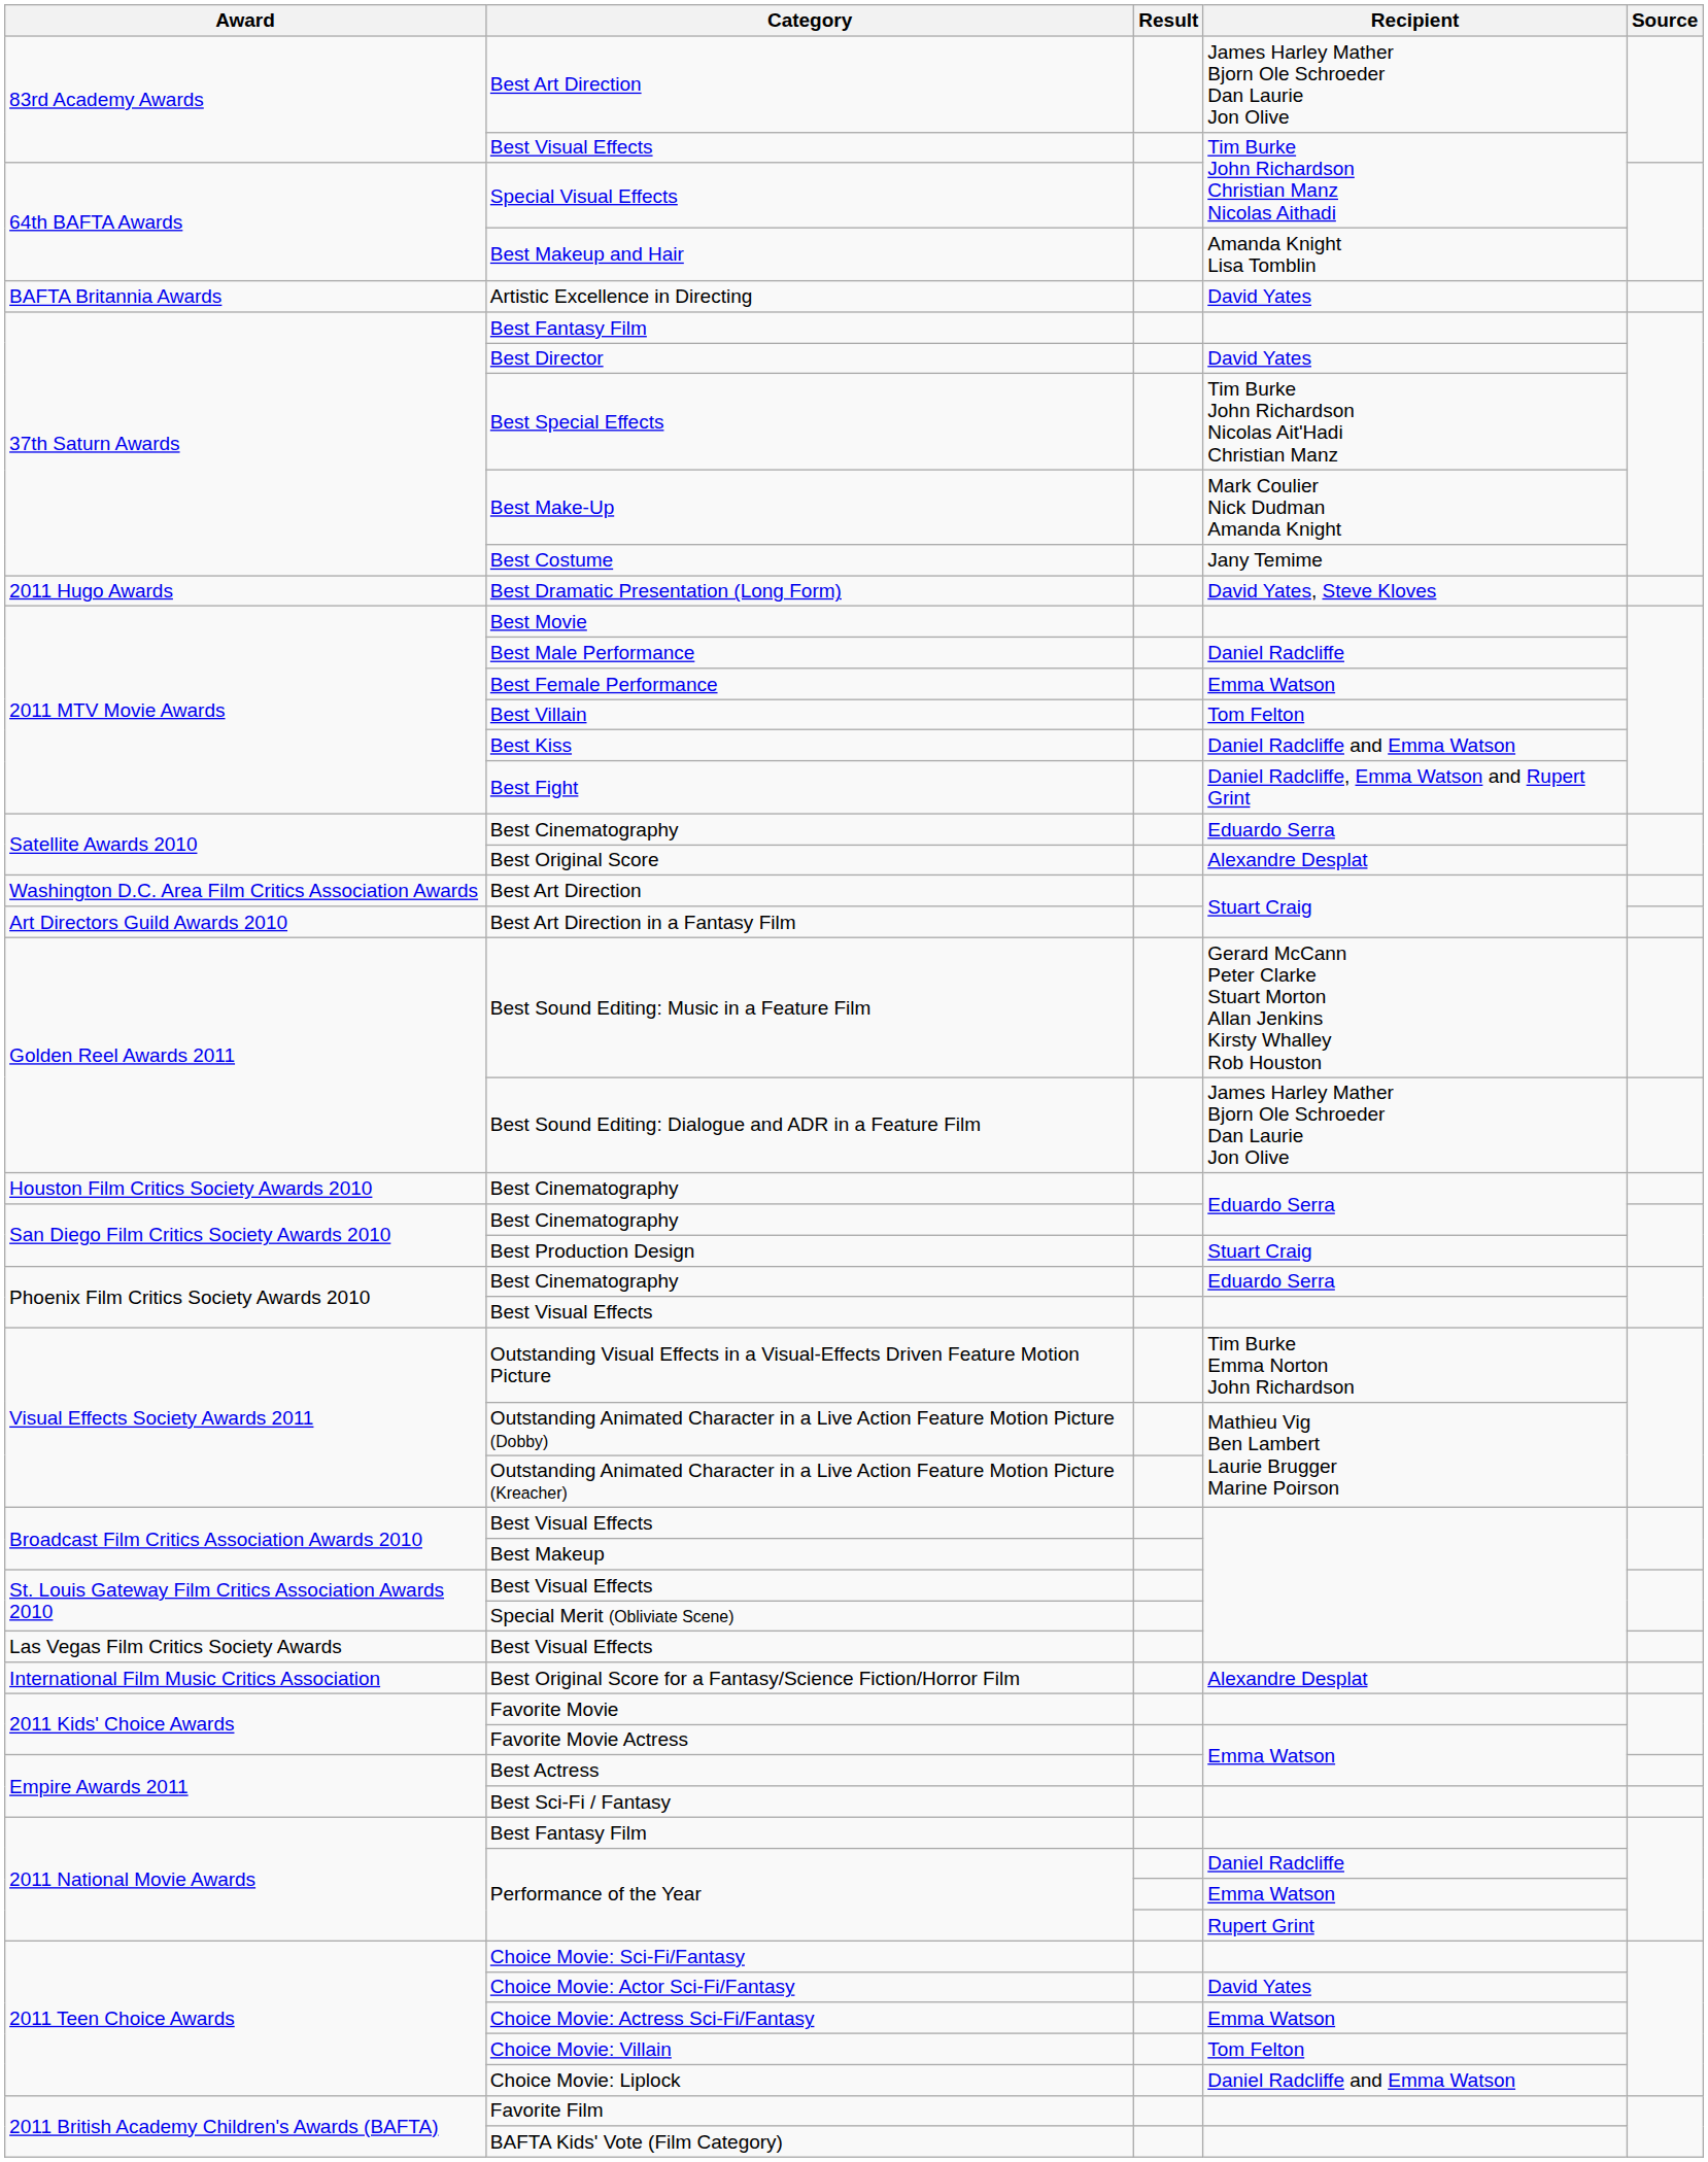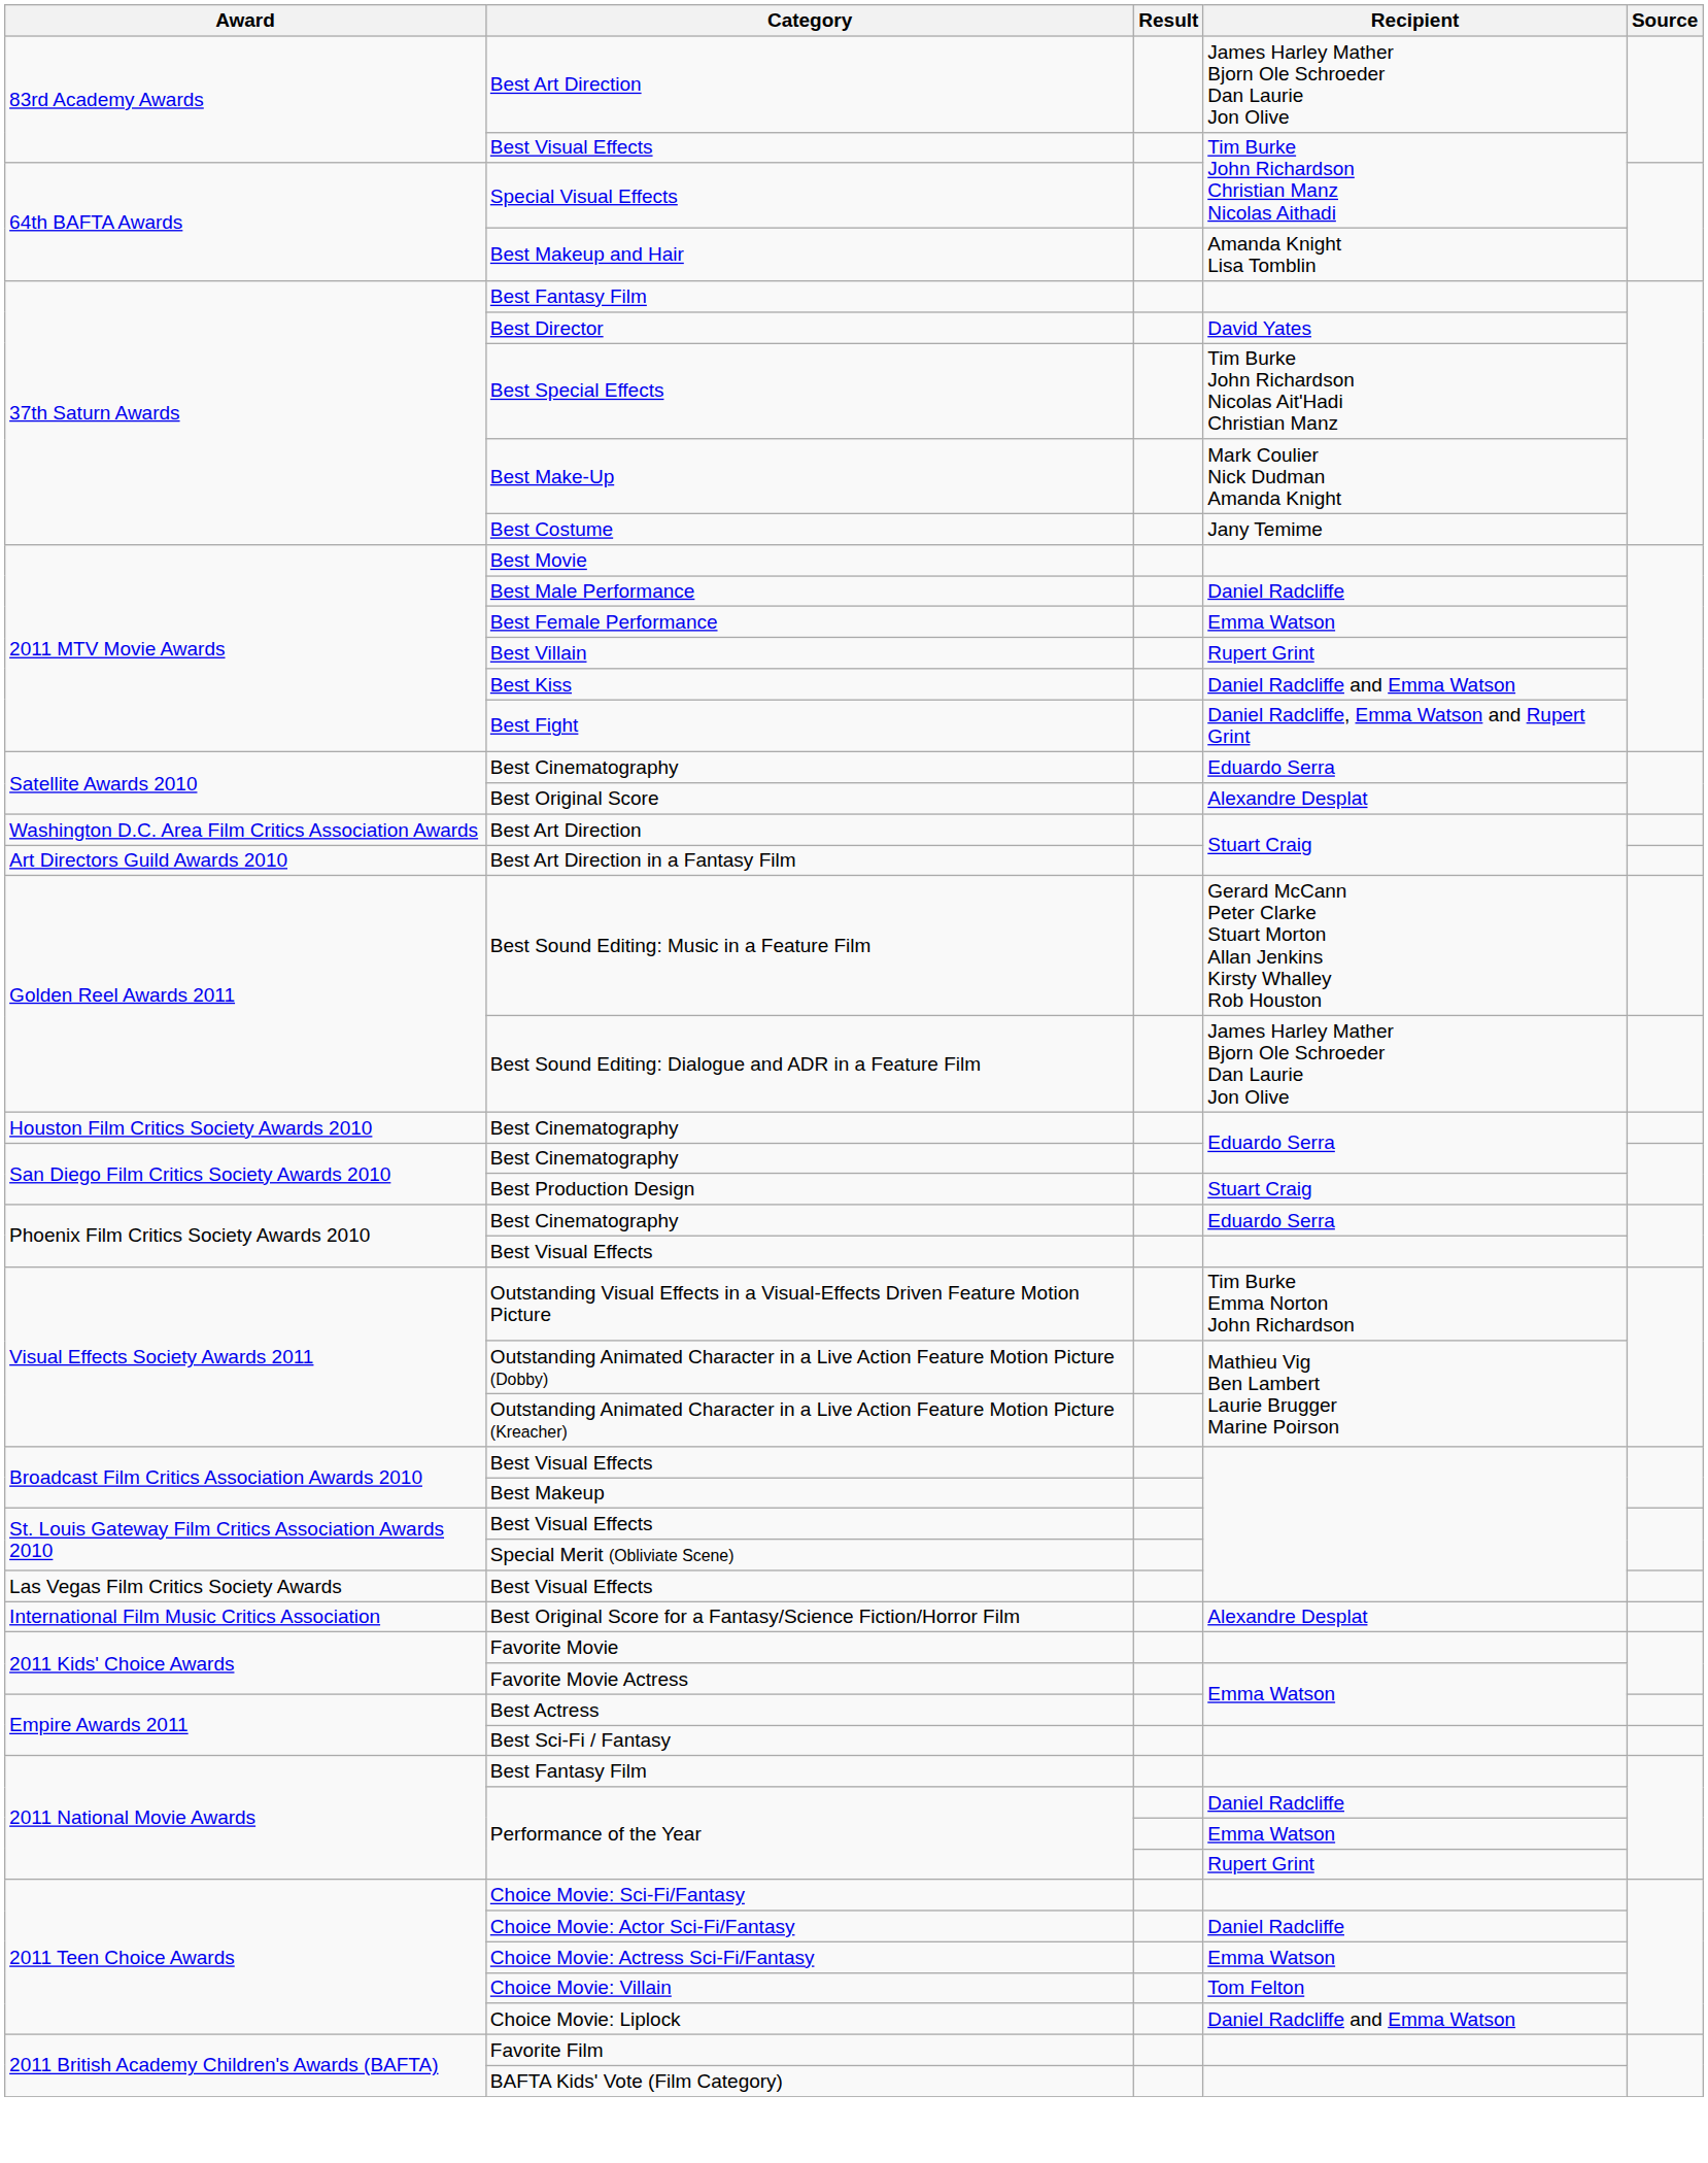- row: BAFTA Britannia Awards | Artistic Excellence in Directing | David Yates
- row: 2011 Hugo Awards | Best Dramatic Presentation (Long Form) | David Yates, Steve Kloves
Best Villain | Recipient: Tom Felton -> Rupert Grint
Choice Movie: Actor Sci-Fi/Fantasy | Recipient: David Yates -> Daniel Radcliffe
